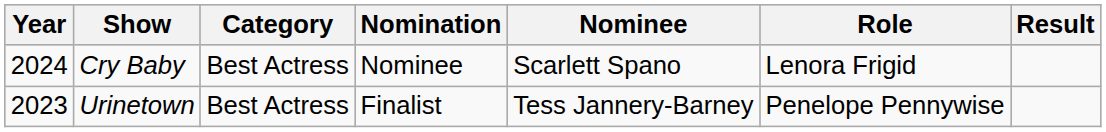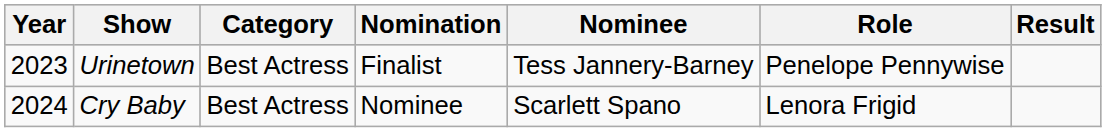rows swapped: Urinetown <-> Cry Baby
